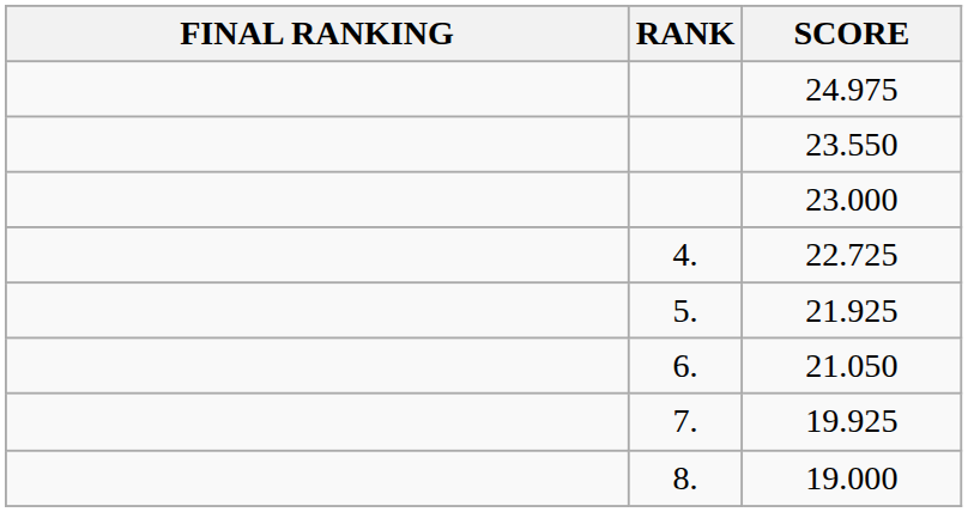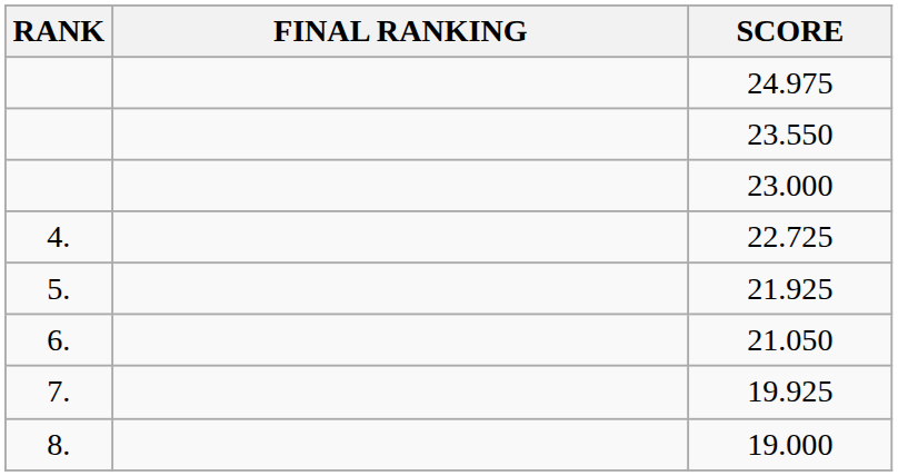columns swapped: RANK <-> FINAL RANKING
